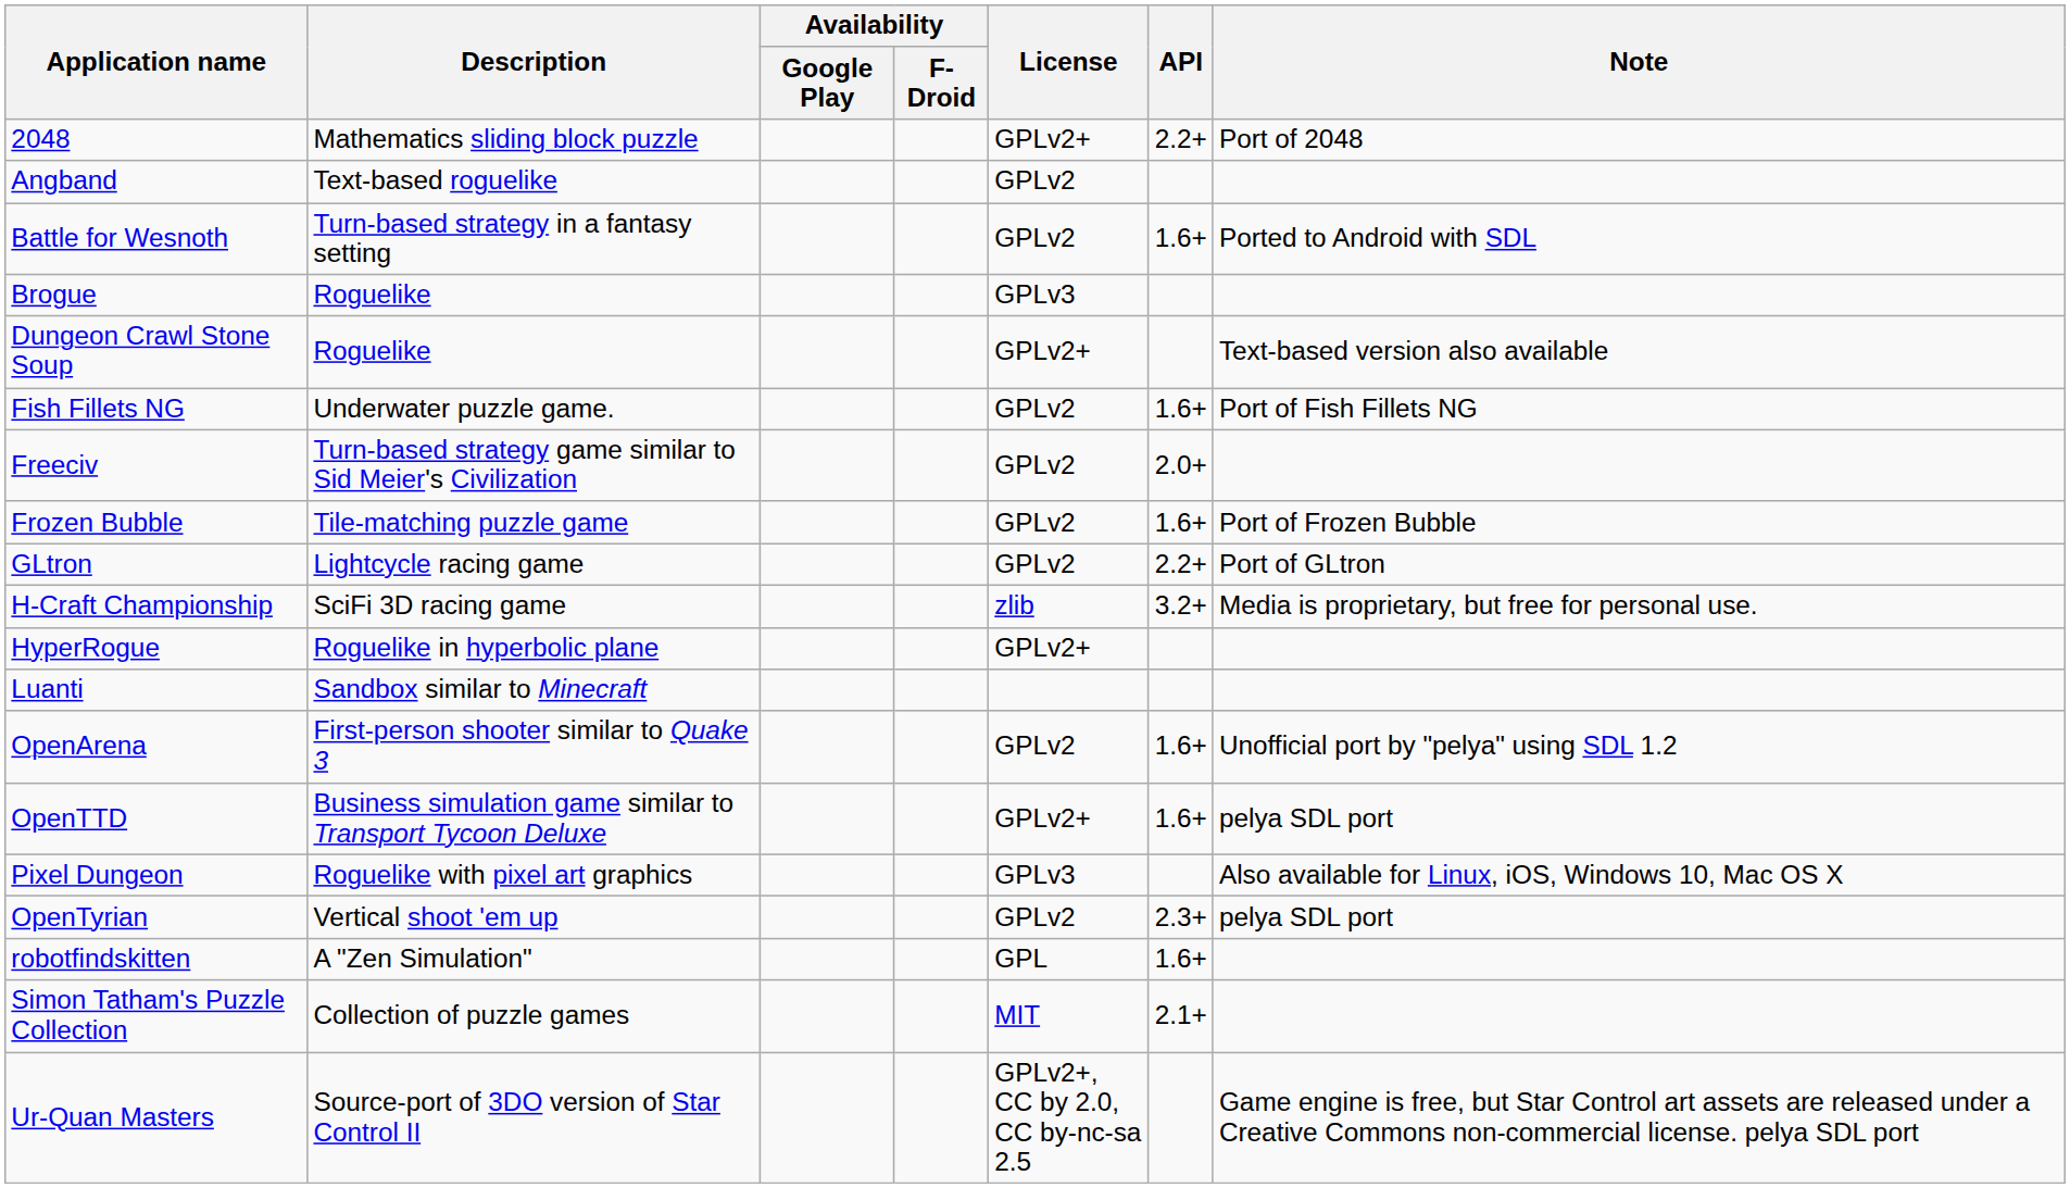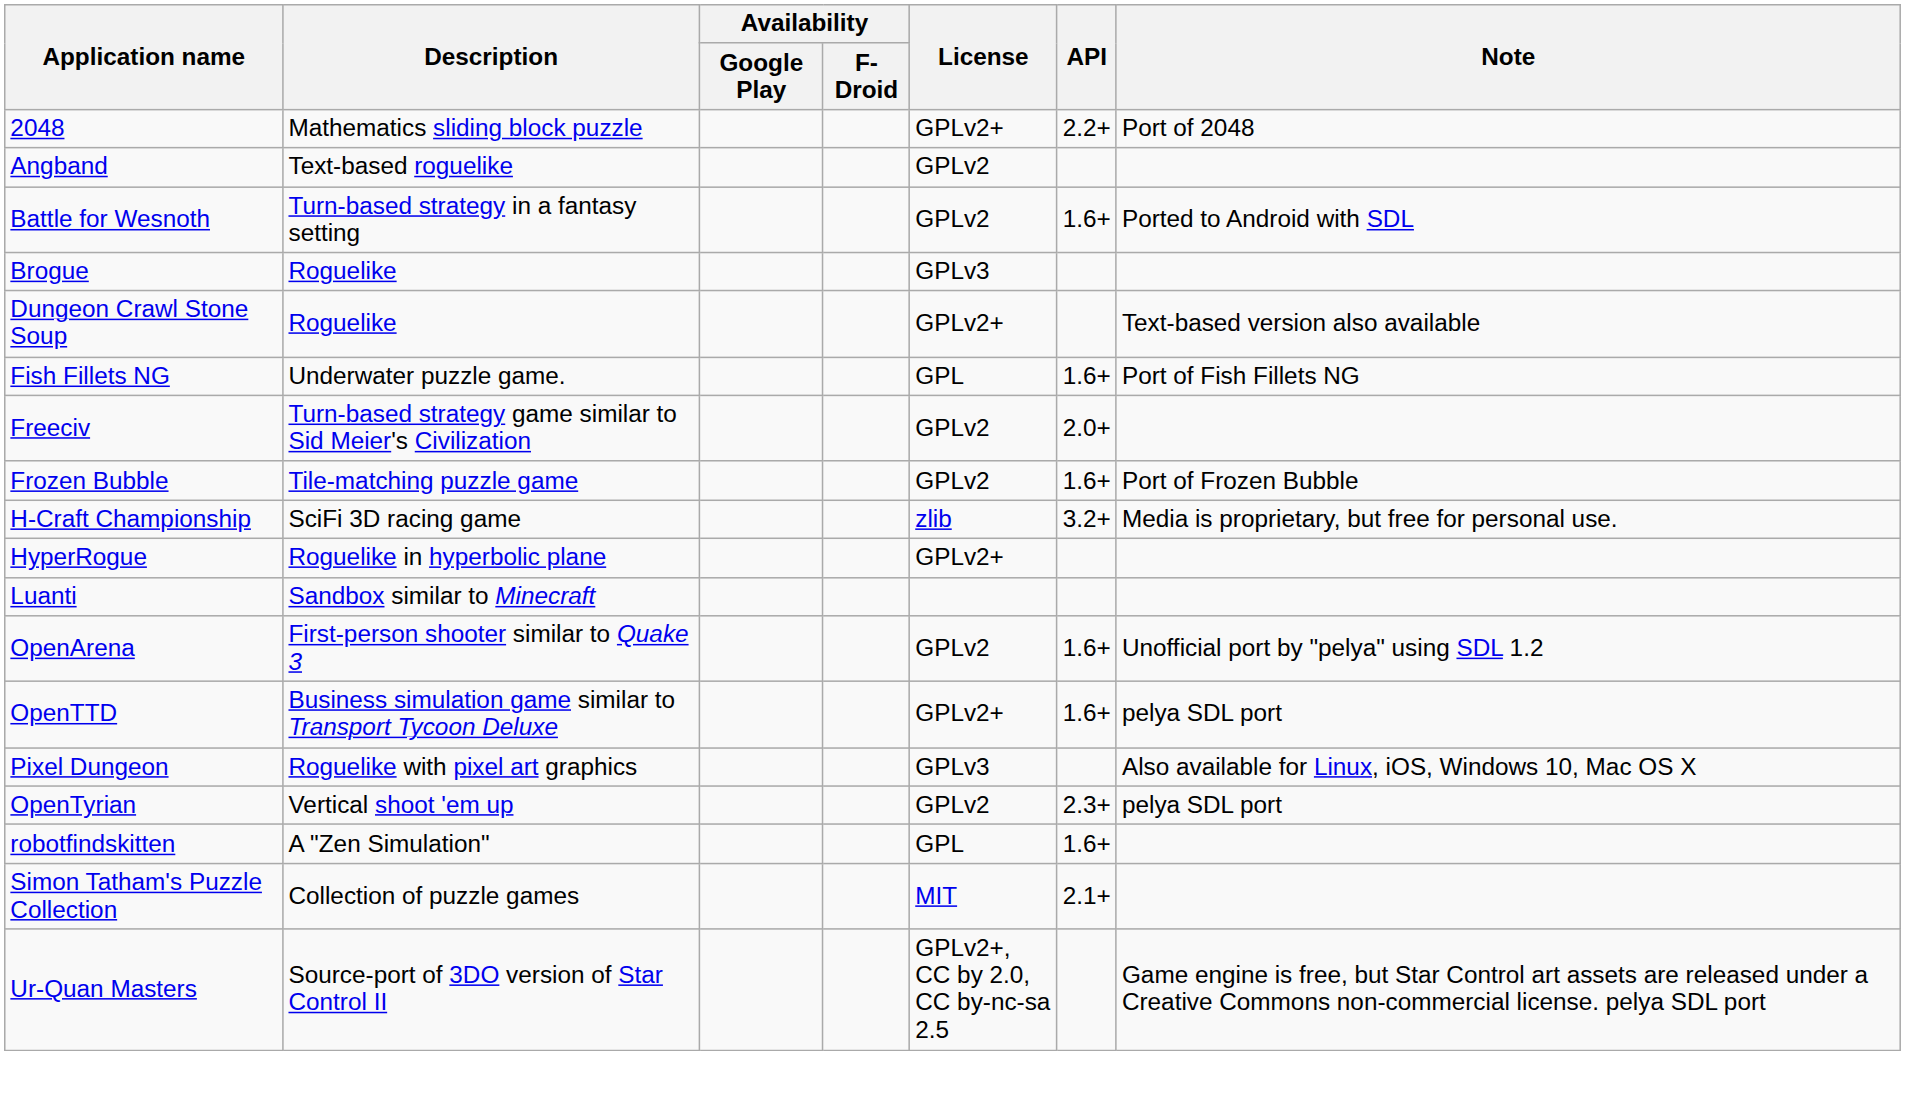Fish Fillets NG | License: GPLv2 -> GPL
- row: GLtron | Lightcycle racing game | GPLv2 | 2.2+ | Port of GLtron
